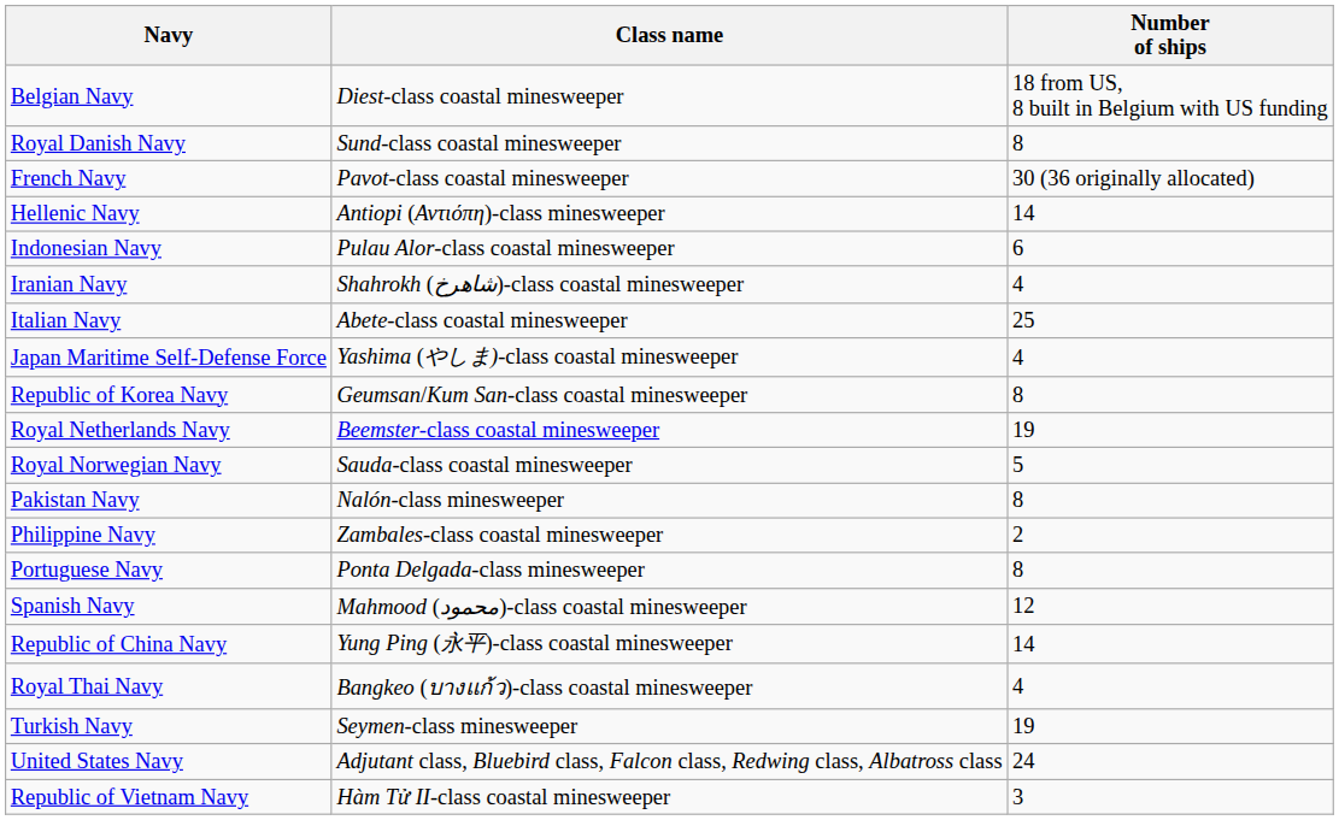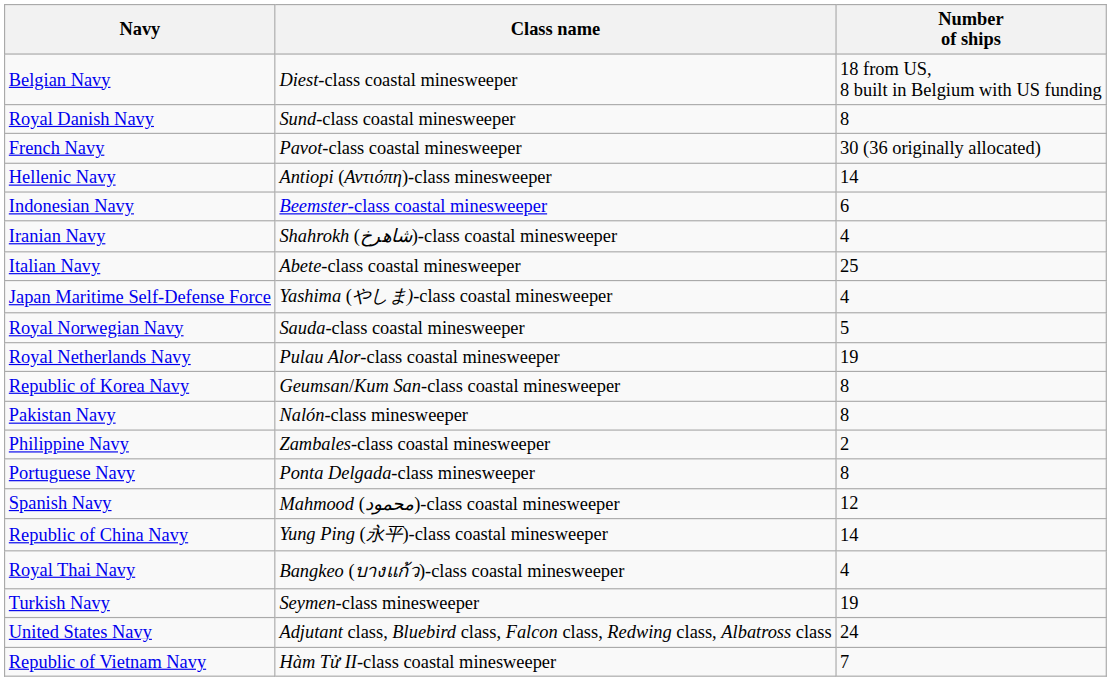Indonesian Navy | Class name: Pulau Alor-class coastal minesweeper -> Beemster-class coastal minesweeper
rows swapped: Republic of Korea Navy <-> Royal Norwegian Navy
Royal Netherlands Navy | Class name: Beemster-class coastal minesweeper -> Pulau Alor-class coastal minesweeper
Republic of Vietnam Navy | Number of ships: 3 -> 7
